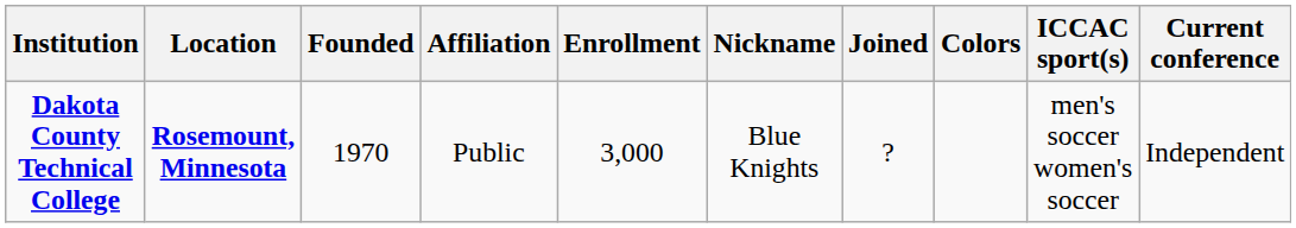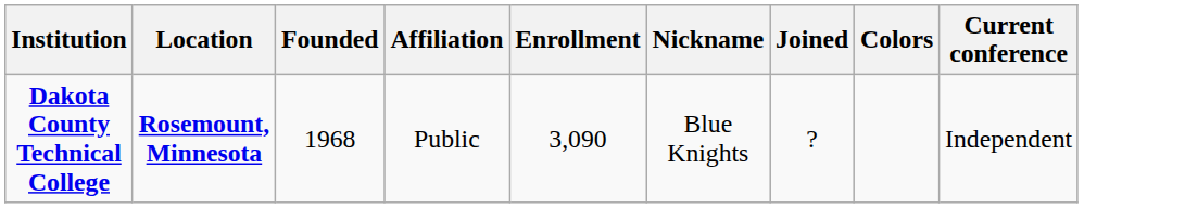- column: ICCAC sport(s) | men's soccer women's soccer
Dakota County Technical College | Founded: 1970 -> 1968
Dakota County Technical College | Enrollment: 3,000 -> 3,090
